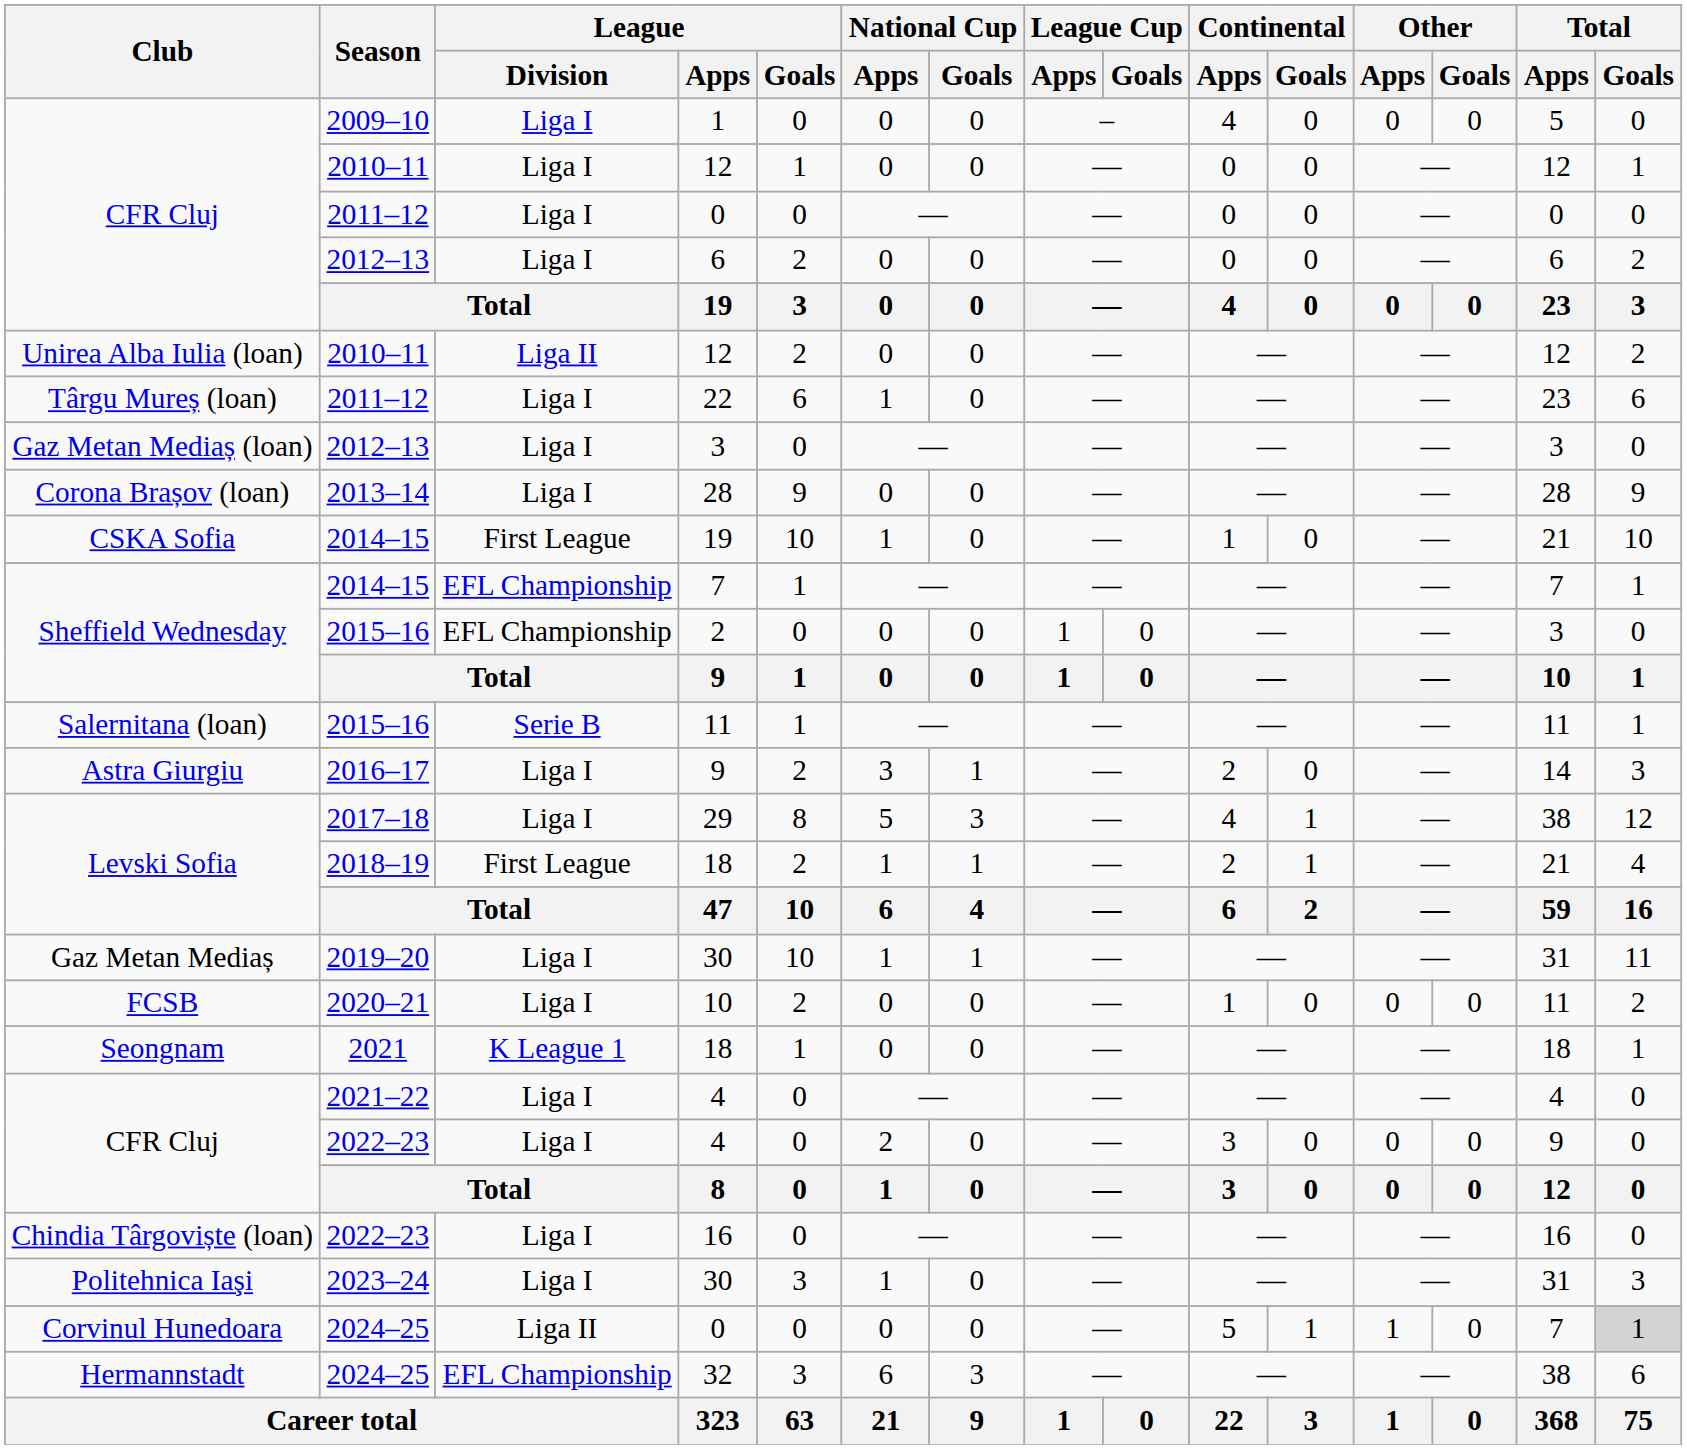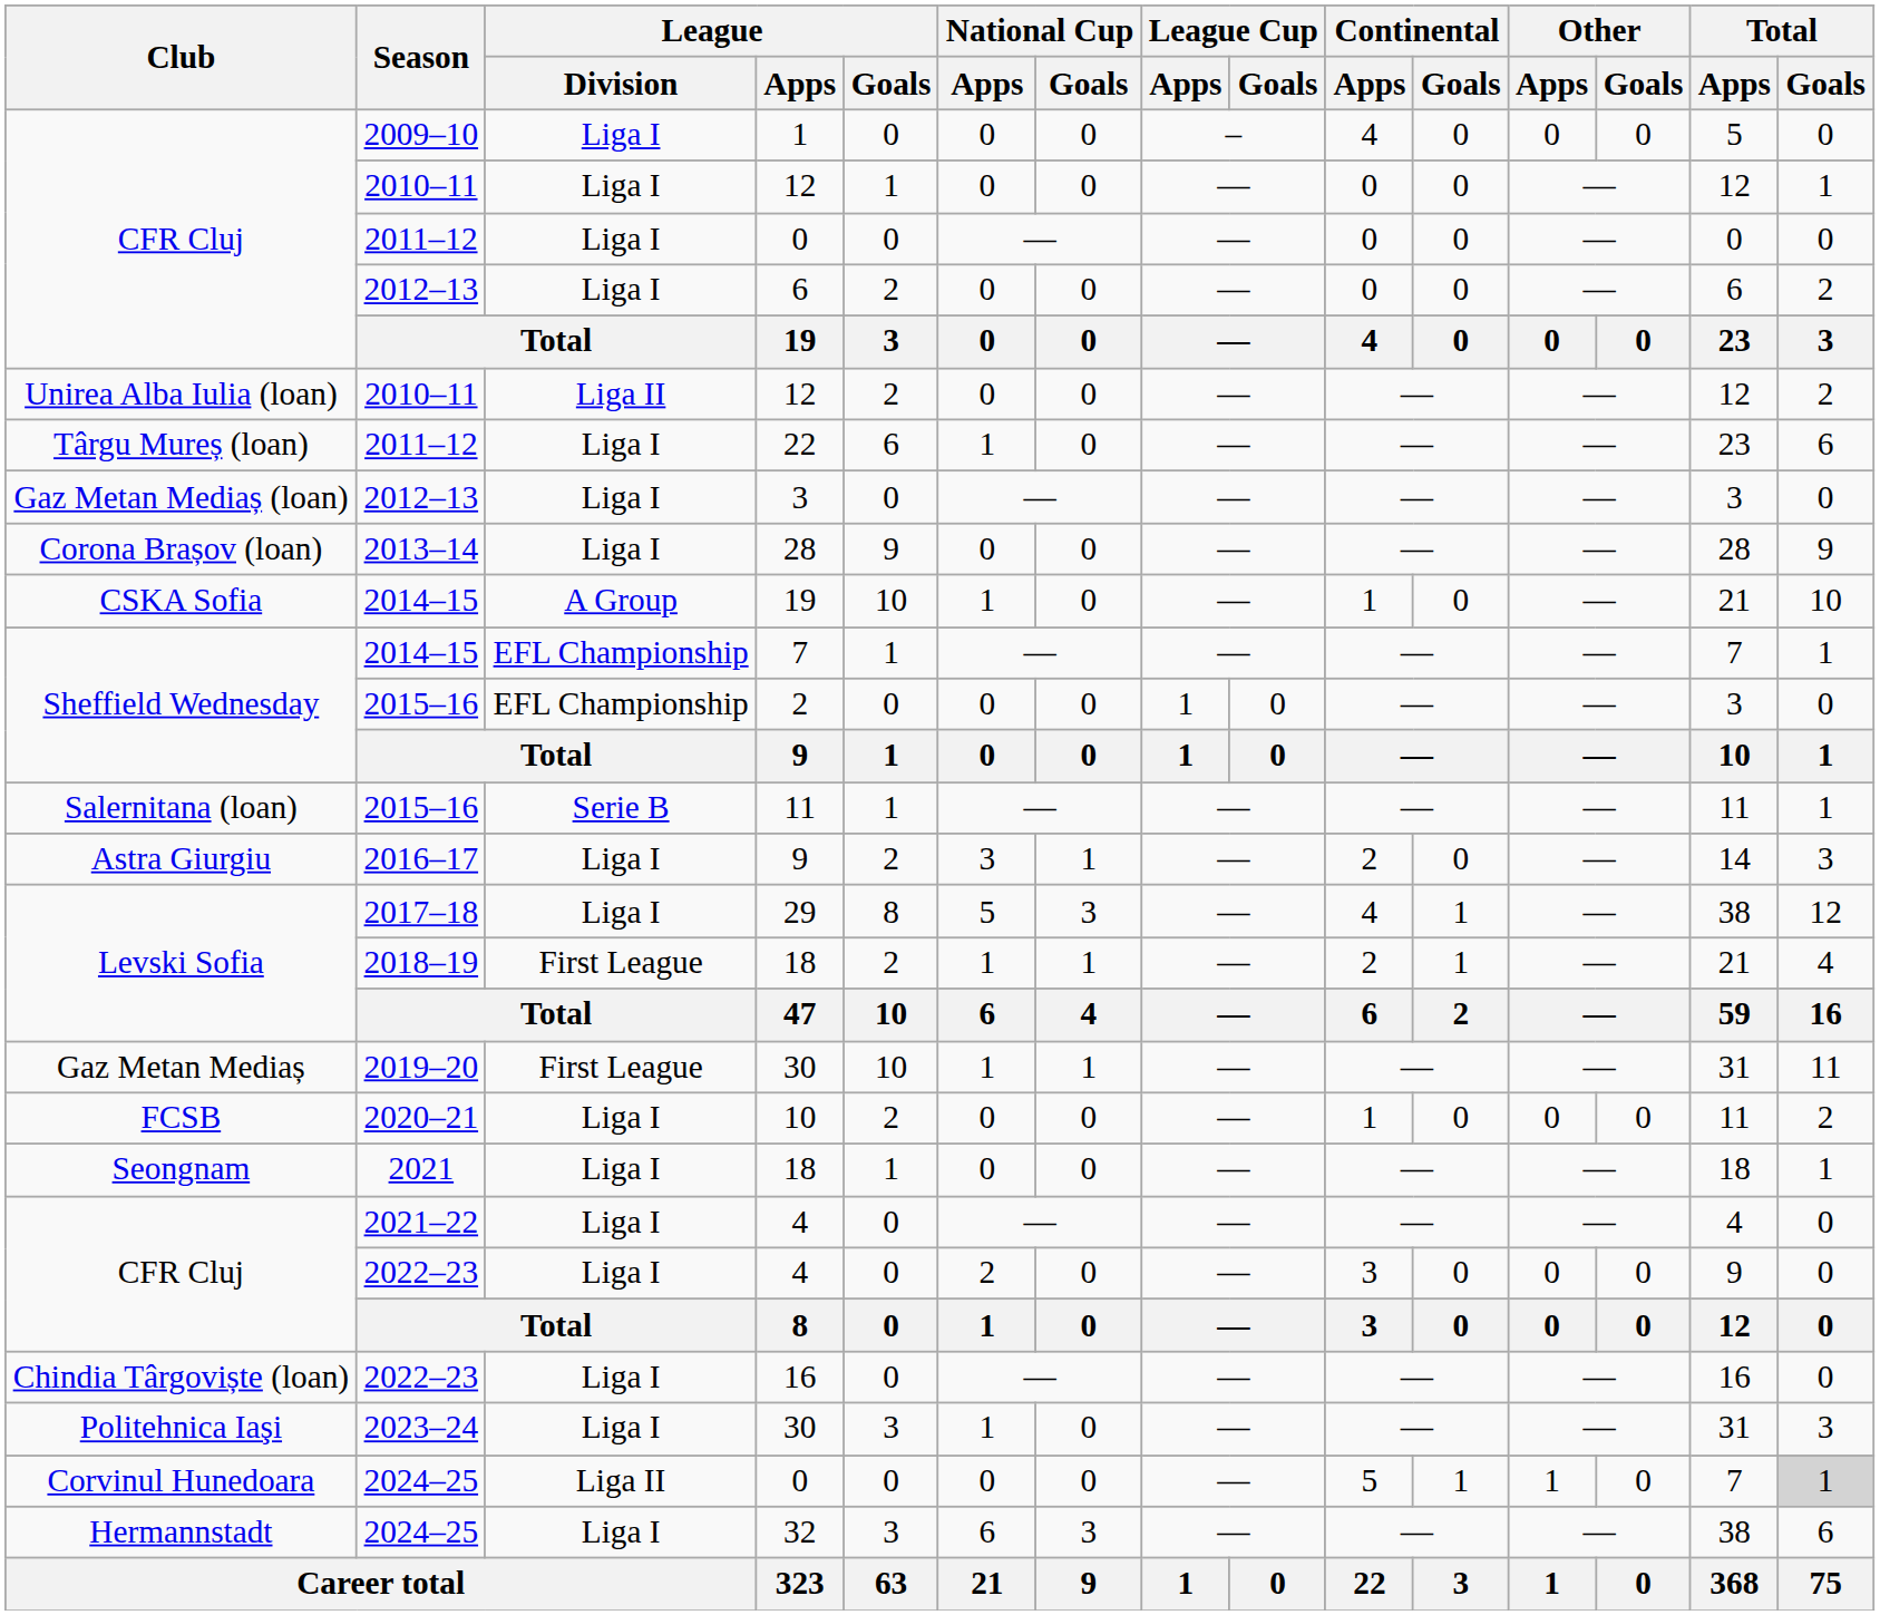CSKA Sofia / 19 | League / Division: First League -> A Group
Gaz Metan Mediaș / 30 | League / Division: Liga I -> First League
Seongnam / 18 | League / Division: K League 1 -> Liga I
32 | League / Division: EFL Championship -> Liga I
